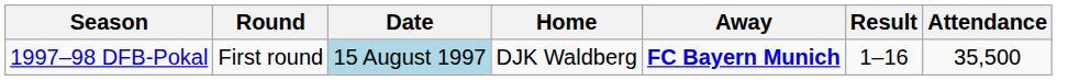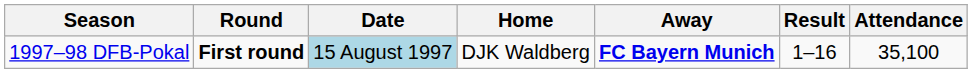1997–98 DFB-Pokal | Round: normal -> bold
1997–98 DFB-Pokal | Attendance: 35,500 -> 35,100
